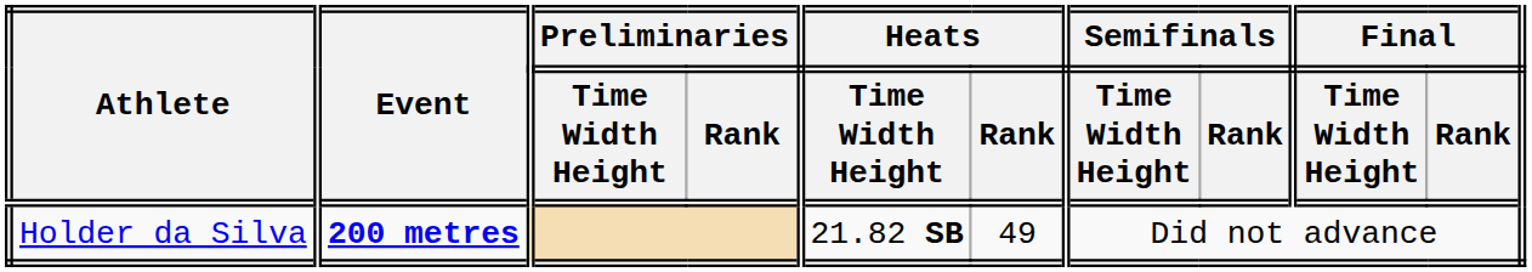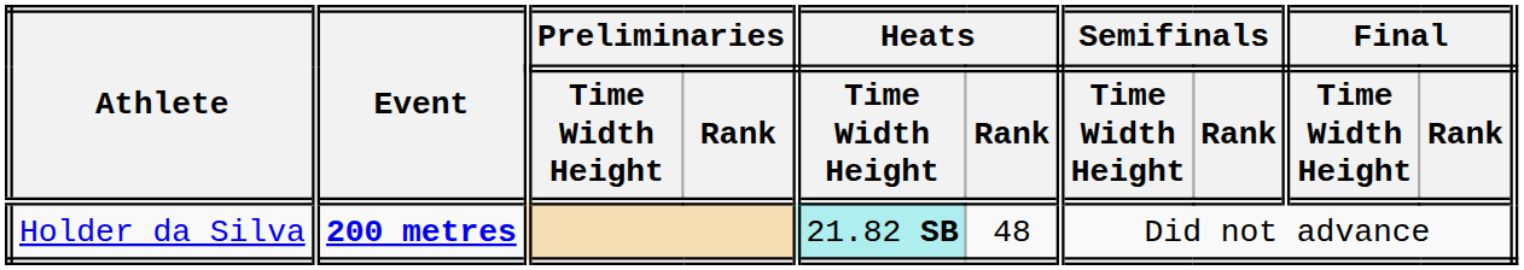Holder da Silva | Heats / Time Width Height: no background -> paleturquoise background
Holder da Silva | Heats / Rank: 49 -> 48
